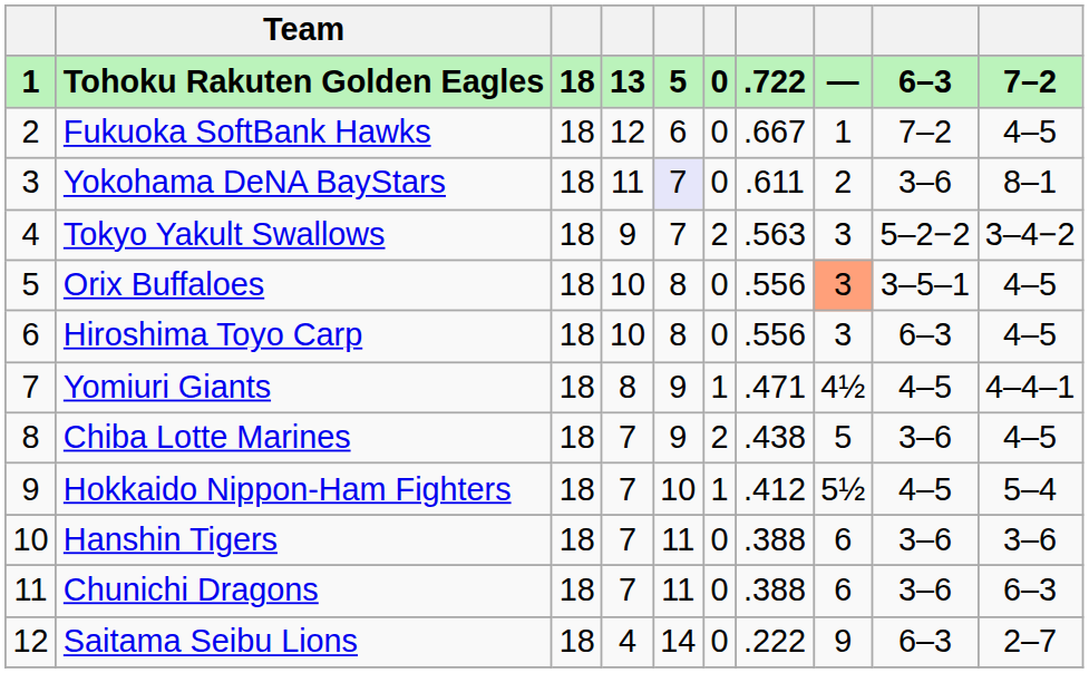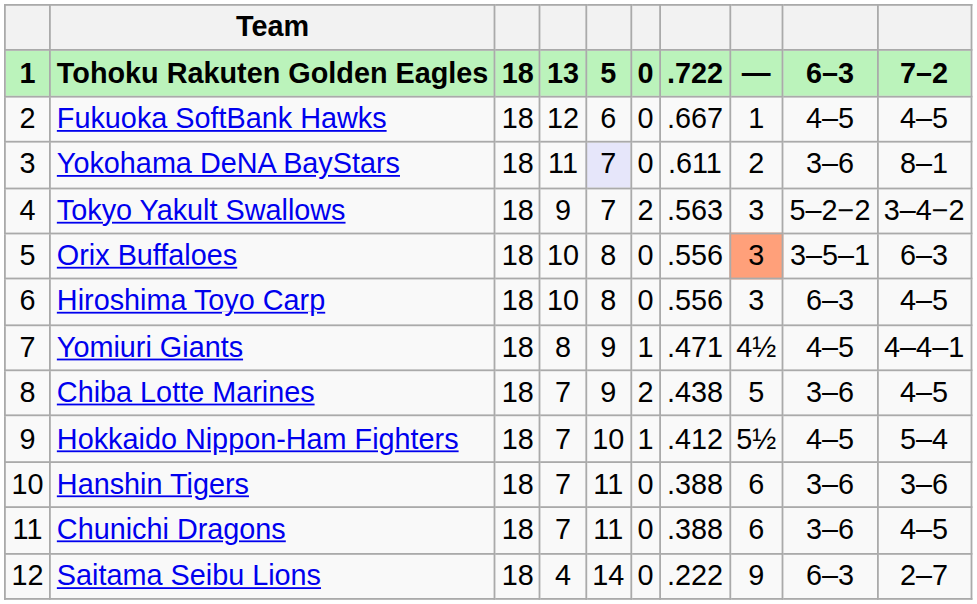Fukuoka SoftBank Hawks | column 9: 7–2 -> 4–5
Orix Buffaloes | column 10: 4–5 -> 6–3
Chunichi Dragons | column 10: 6–3 -> 4–5
